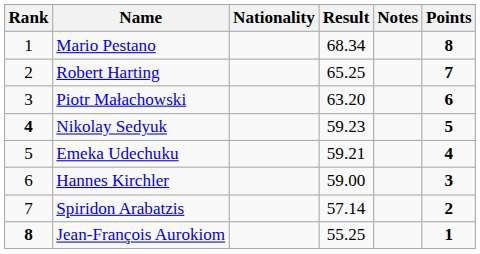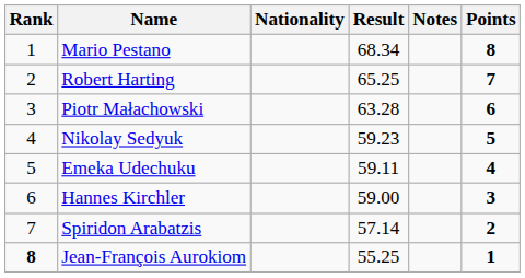Piotr Małachowski | Result: 63.20 -> 63.28
Nikolay Sedyuk | Rank: bold -> normal
Emeka Udechuku | Result: 59.21 -> 59.11
